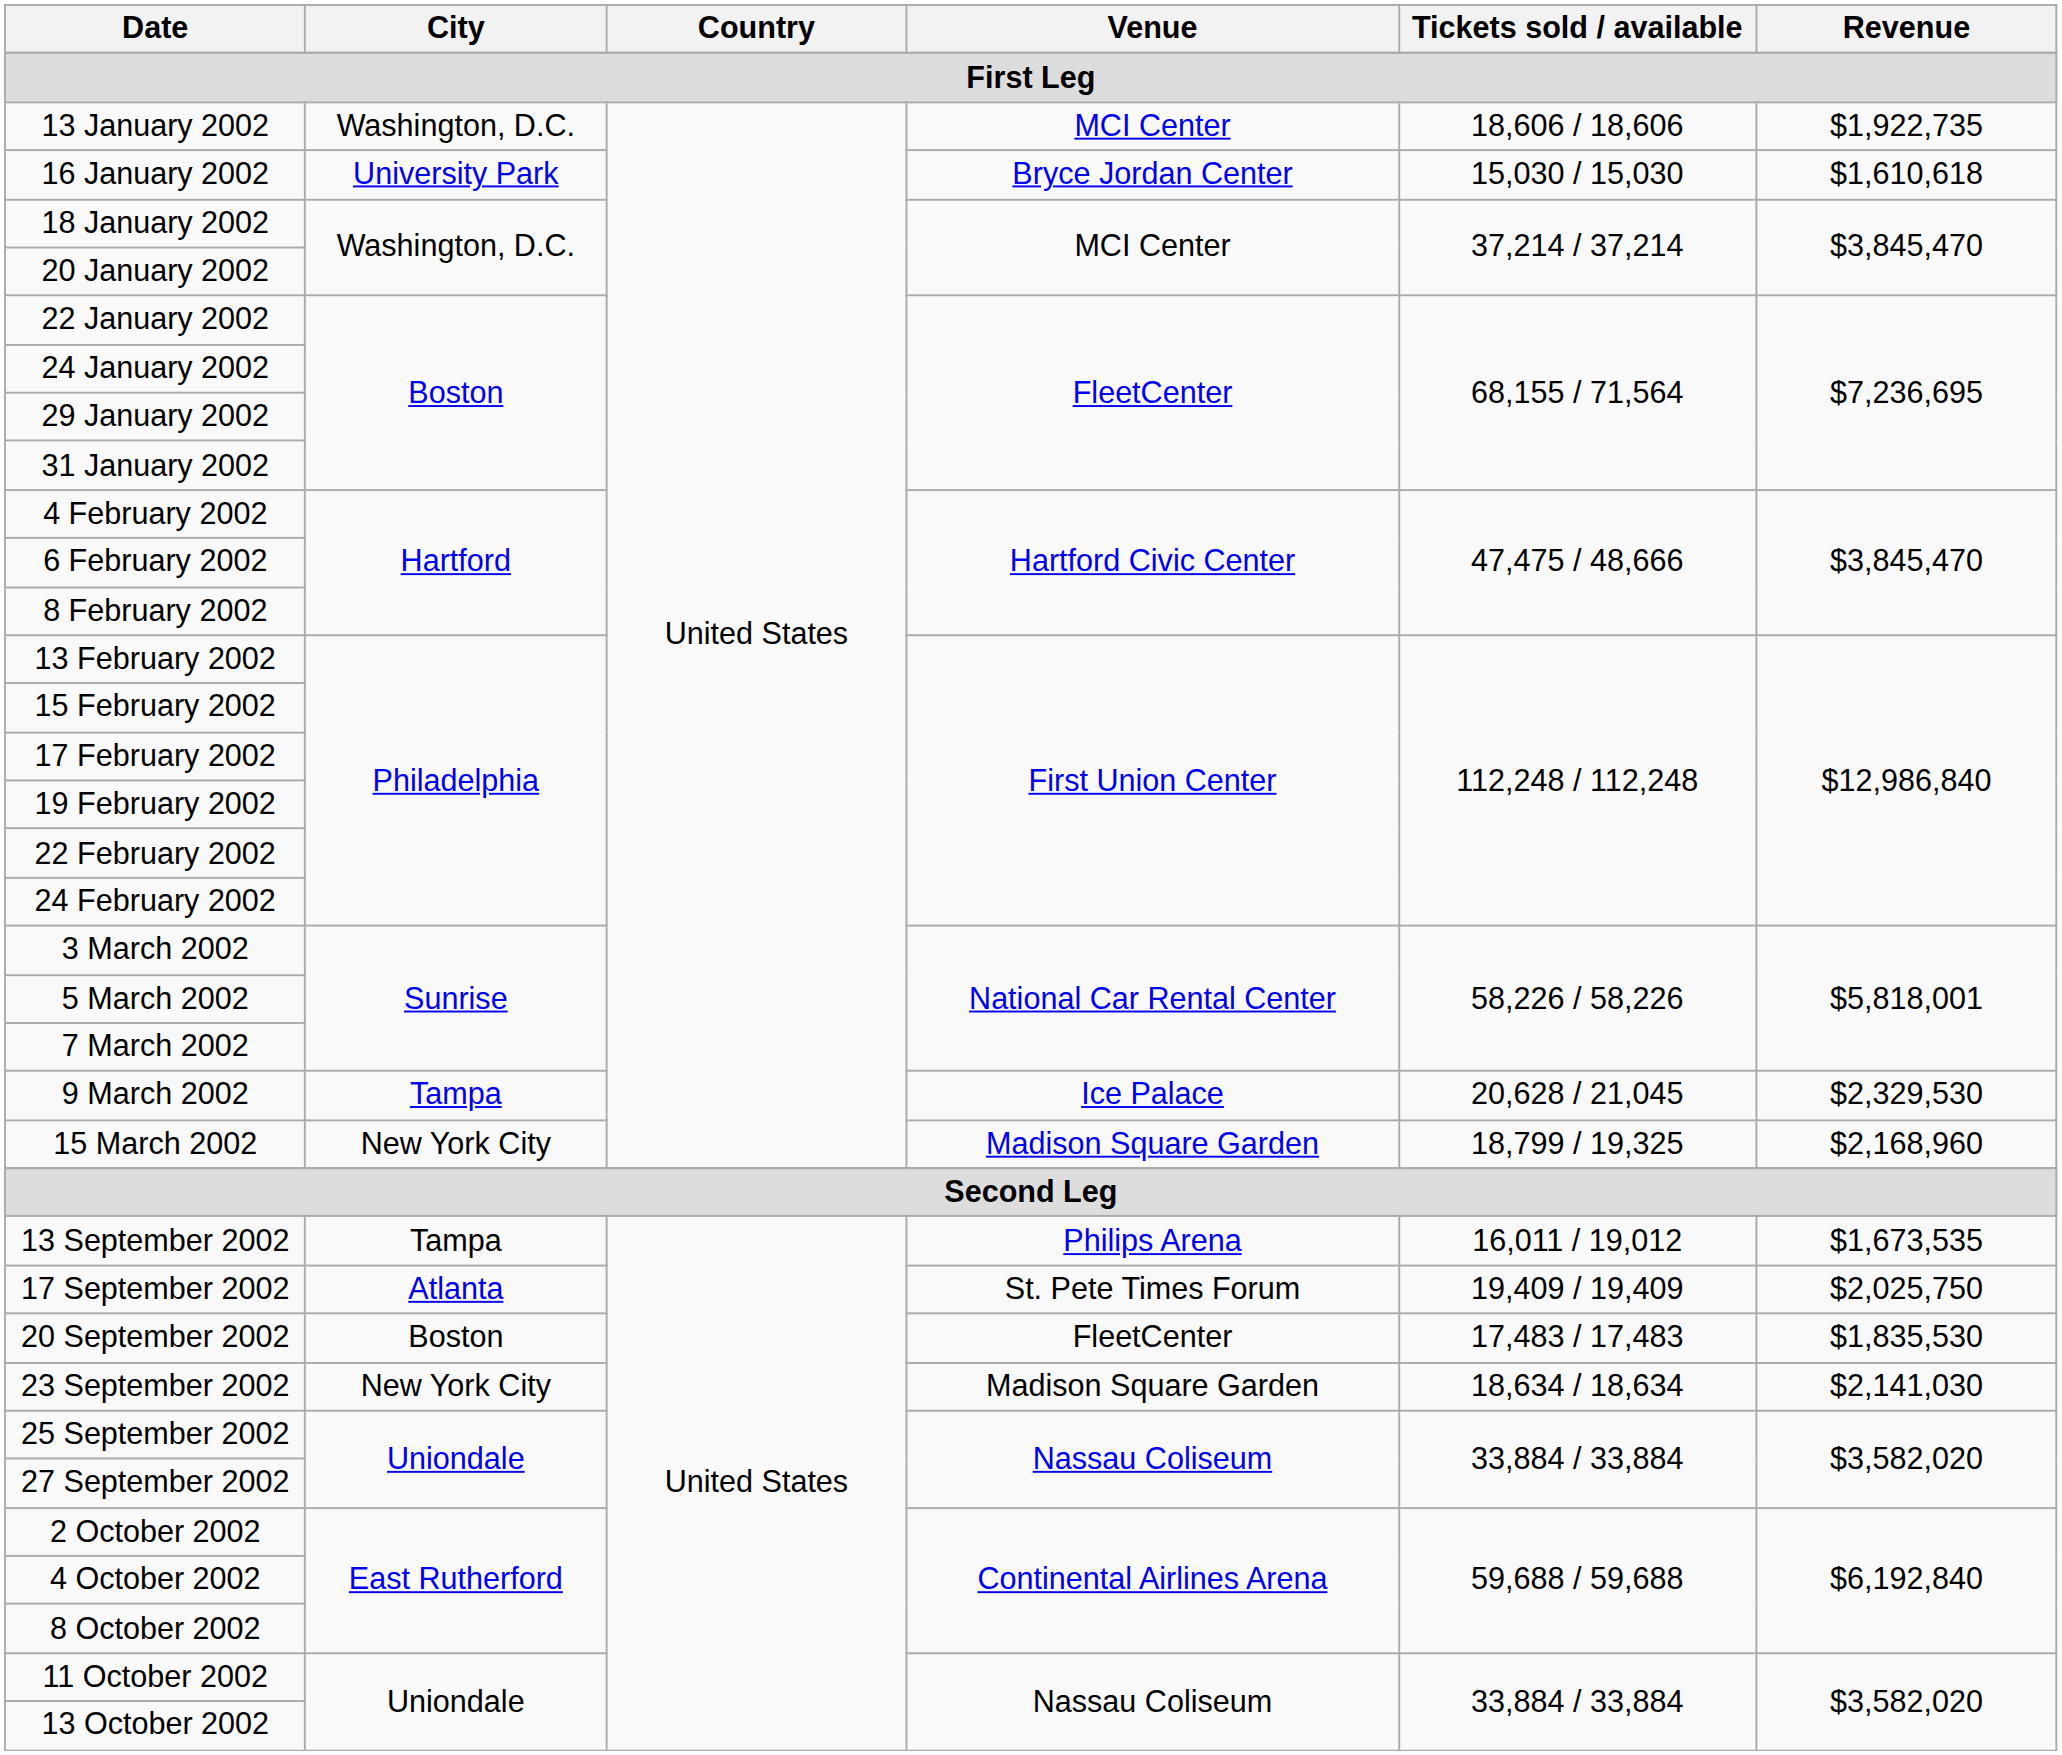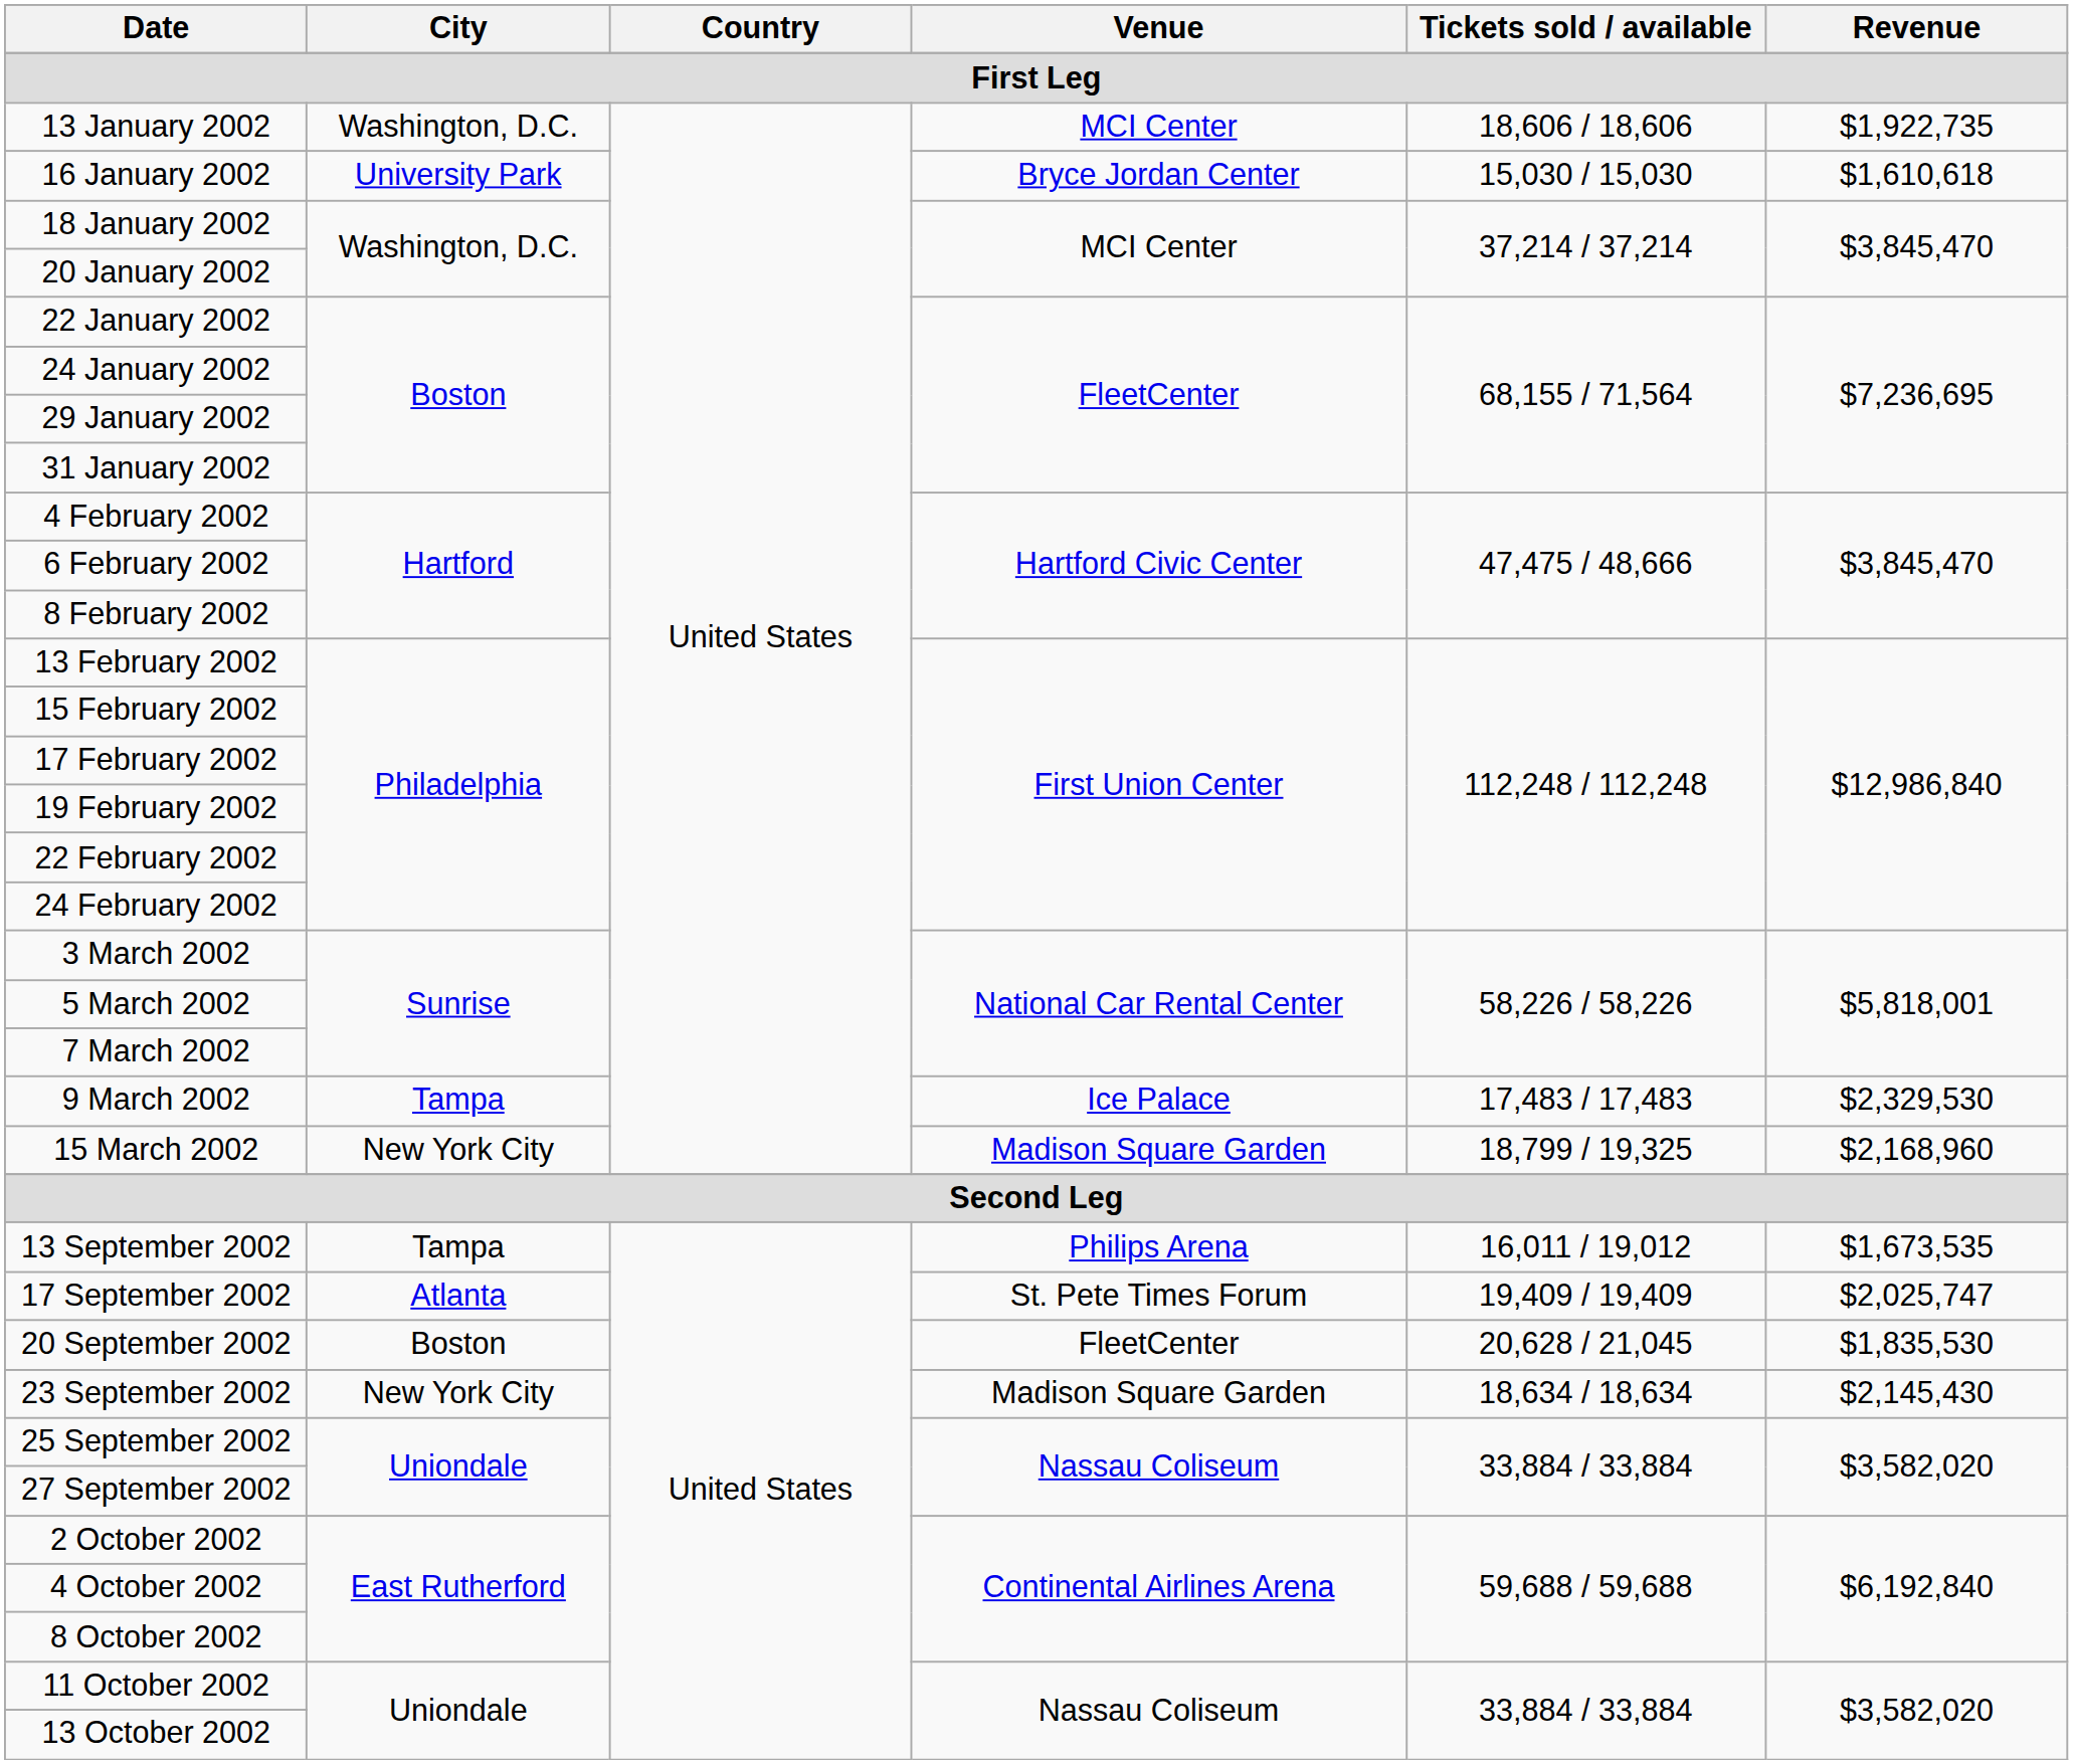9 March 2002 | Tickets sold / available: 20,628 / 21,045 -> 17,483 / 17,483
17 September 2002 | Revenue: $2,025,750 -> $2,025,747
20 September 2002 | Tickets sold / available: 17,483 / 17,483 -> 20,628 / 21,045
23 September 2002 | Revenue: $2,141,030 -> $2,145,430
